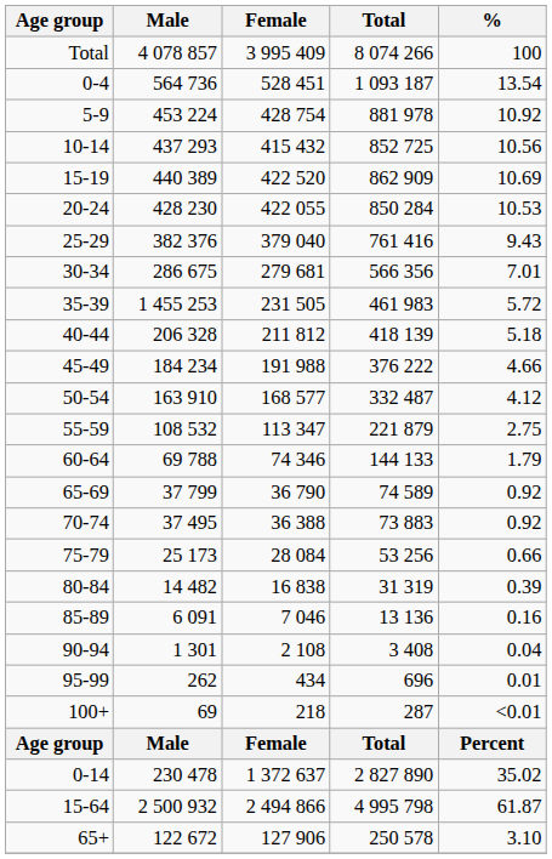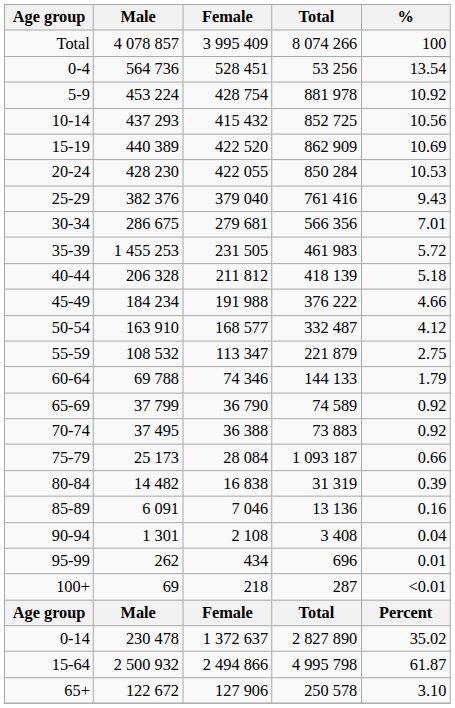0-4 | Total: 1 093 187 -> 53 256
75-79 | Total: 53 256 -> 1 093 187
